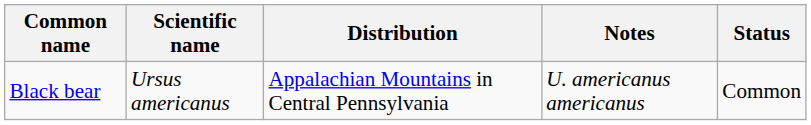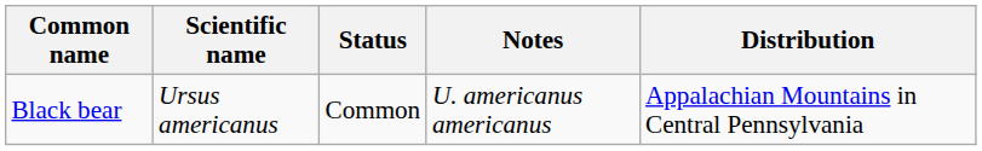columns swapped: Status <-> Distribution
